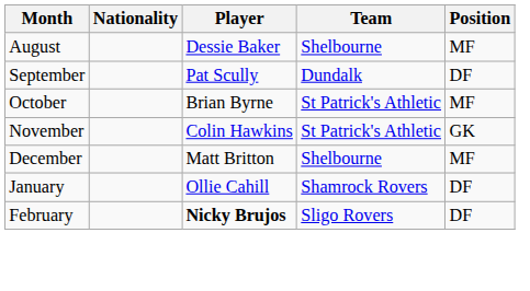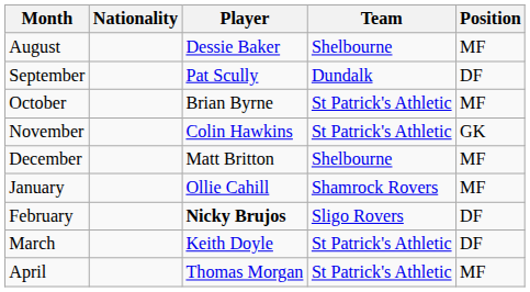January | Position: DF -> MF
+ row: March | Keith Doyle | St Patrick's Athletic | DF
+ row: April | Thomas Morgan | St Patrick's Athletic | MF
